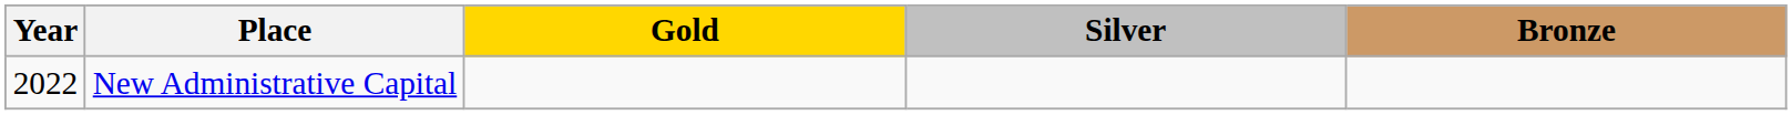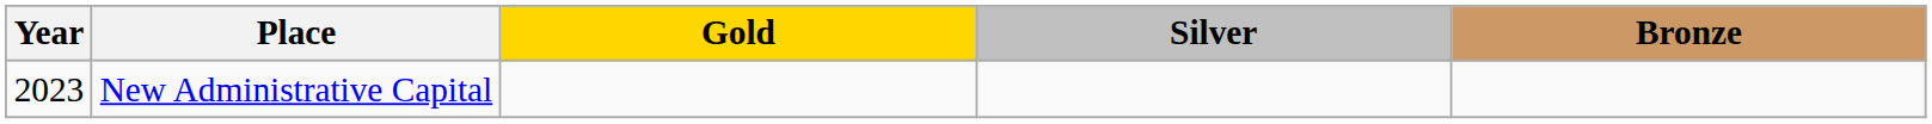New Administrative Capital | Year: 2022 -> 2023
